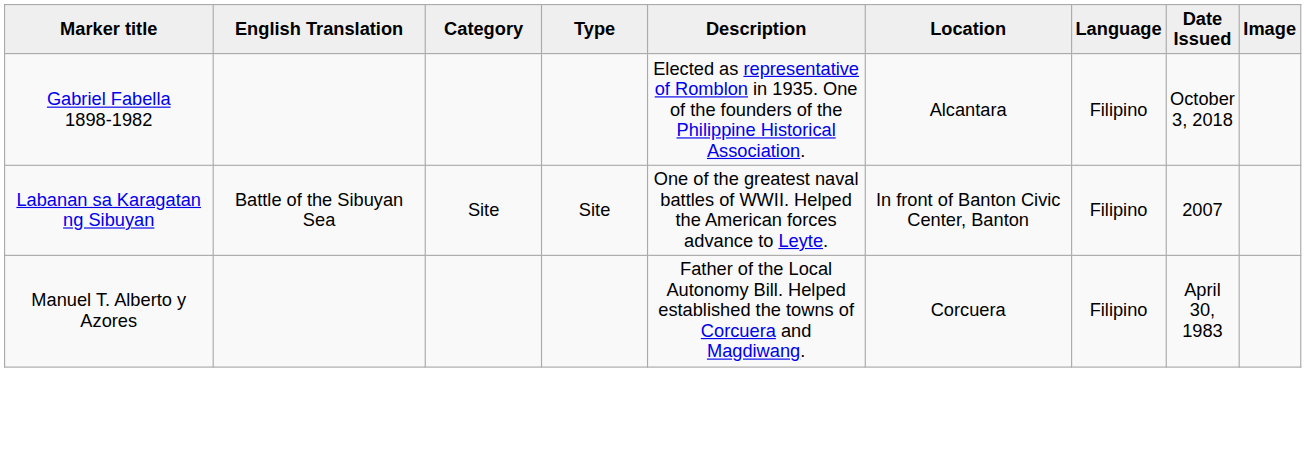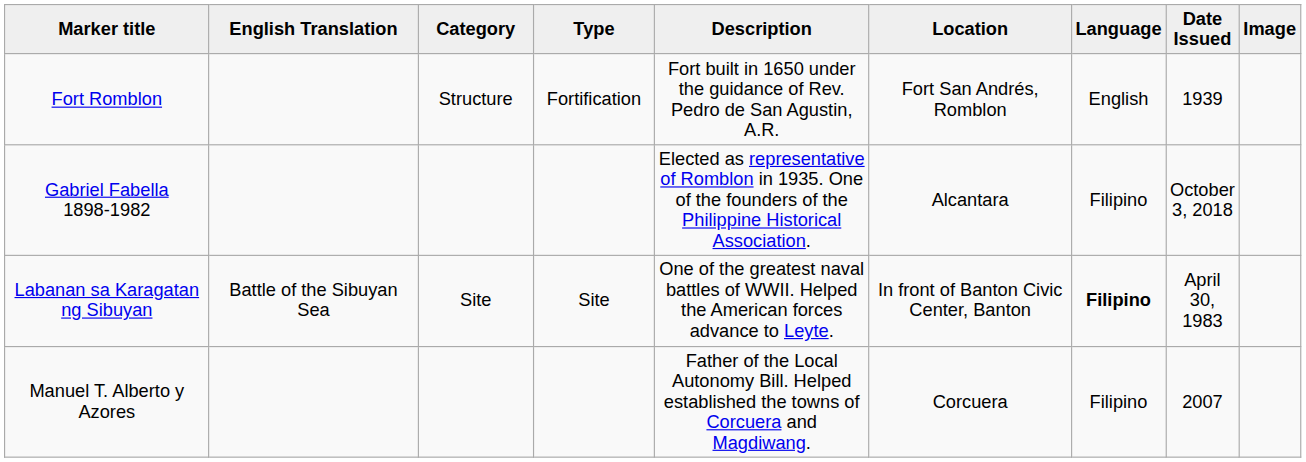+ row: Fort Romblon | Structure | Fortification | Fort built in 1650 under the guidance of Rev. Pedro de San Agustin, A.R. | Fort San Andrés, Romblon | English | 1939
Labanan sa Karagatan ng Sibuyan | Language: normal -> bold
Labanan sa Karagatan ng Sibuyan | Date Issued: 2007 -> April 30, 1983
Manuel T. Alberto y Azores | Date Issued: April 30, 1983 -> 2007
